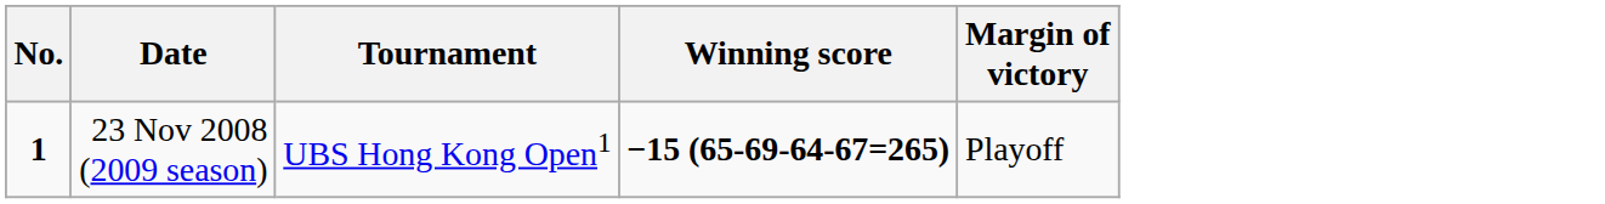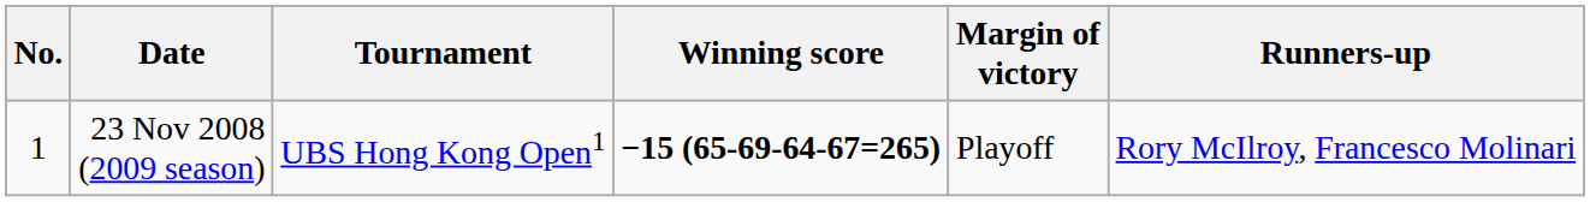+ column: Runners-up | Rory McIlroy, Francesco Molinari
23 Nov 2008 (2009 season) | No.: bold -> normal
